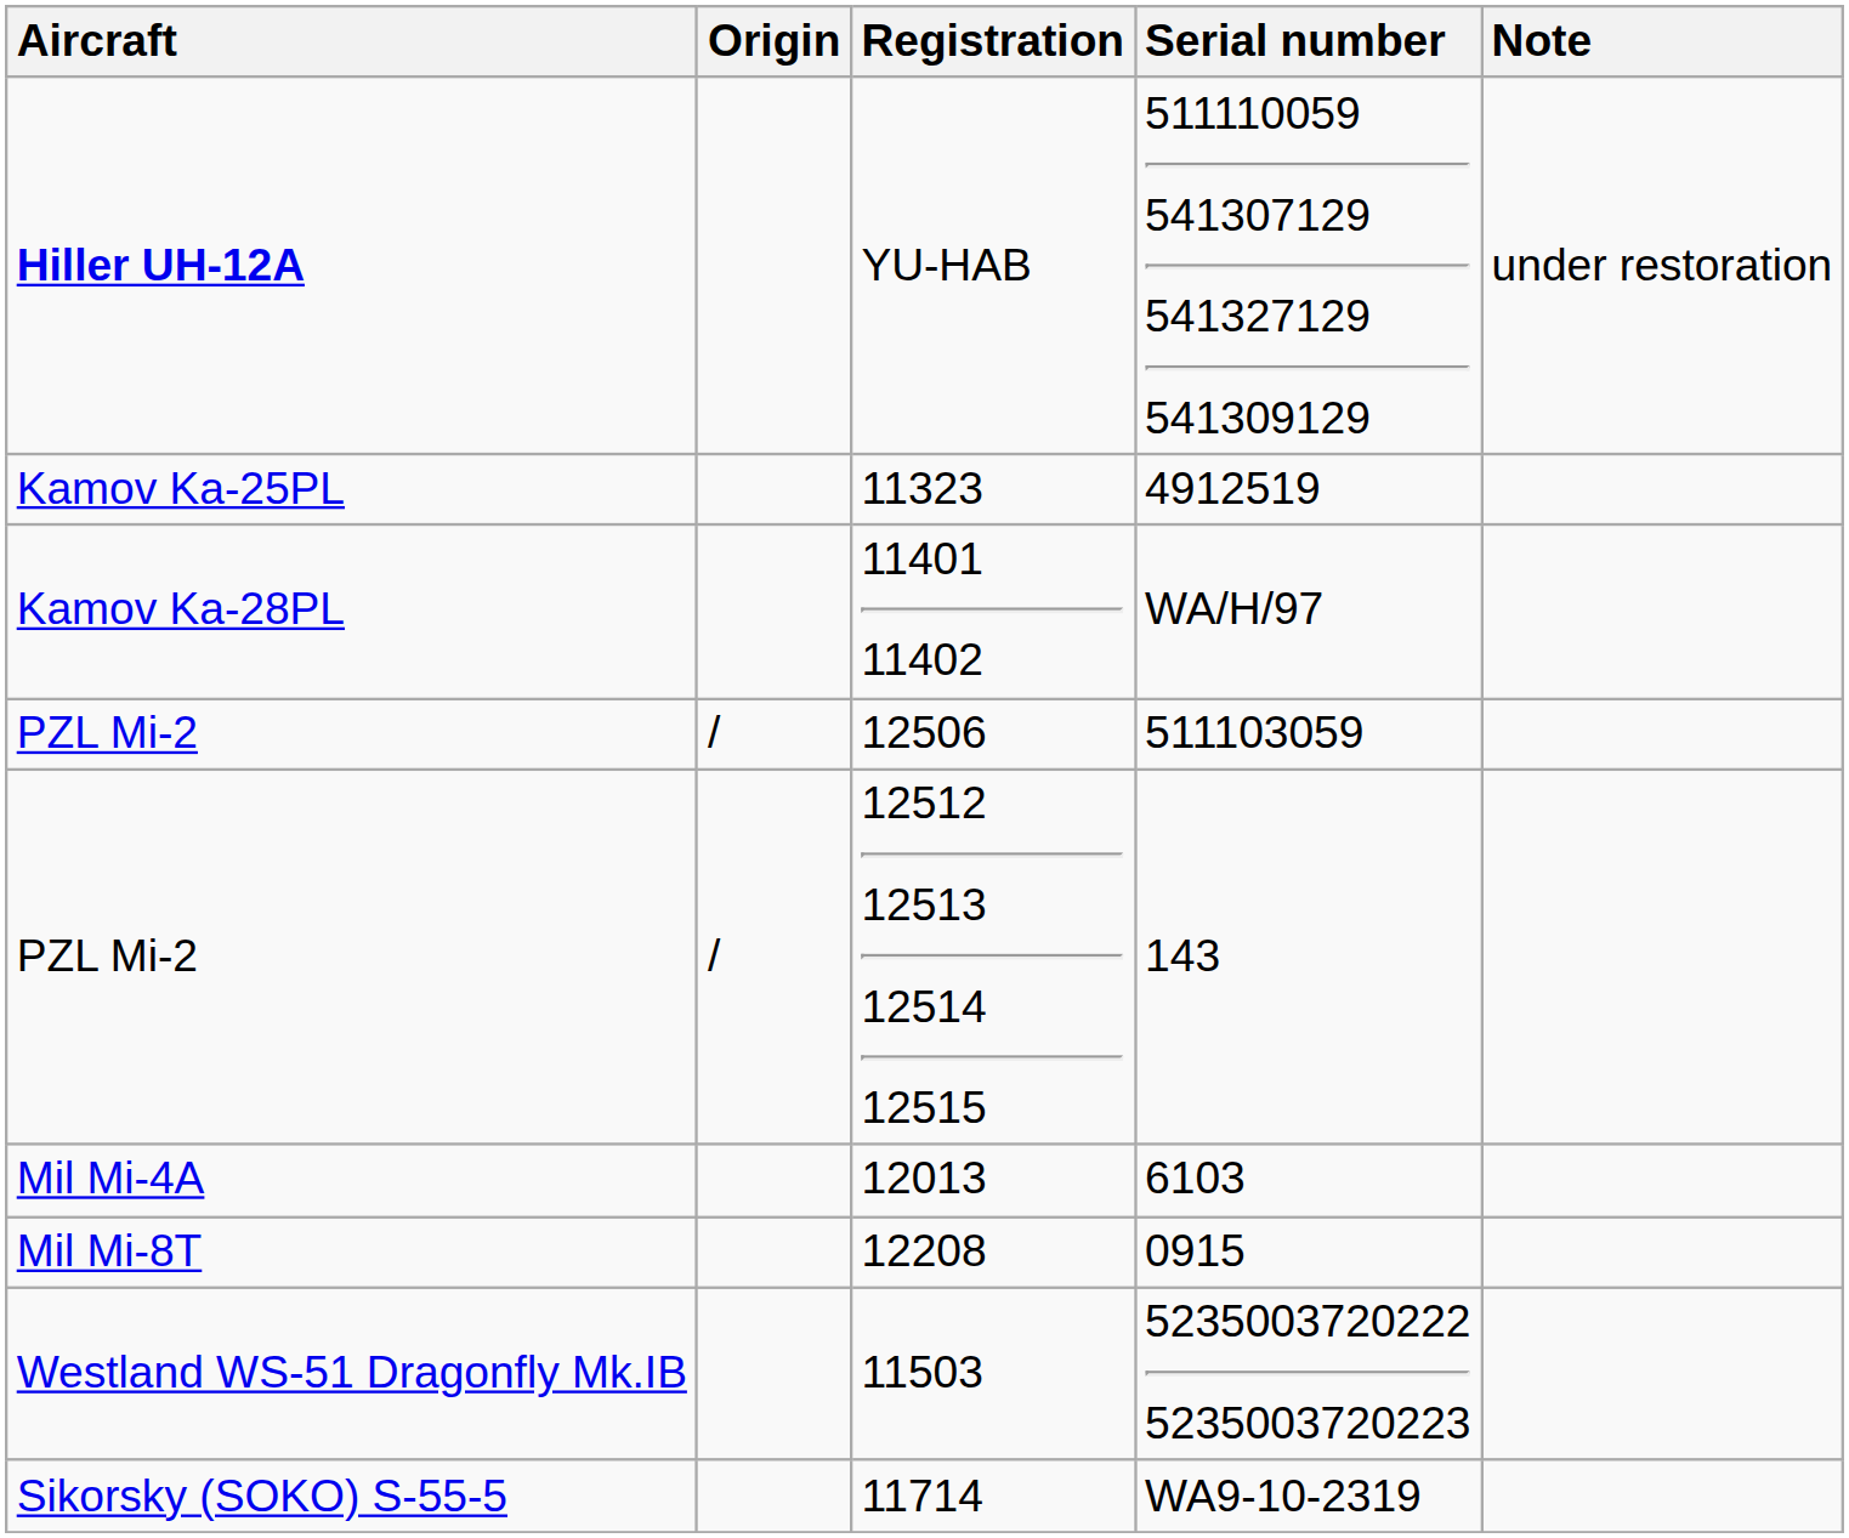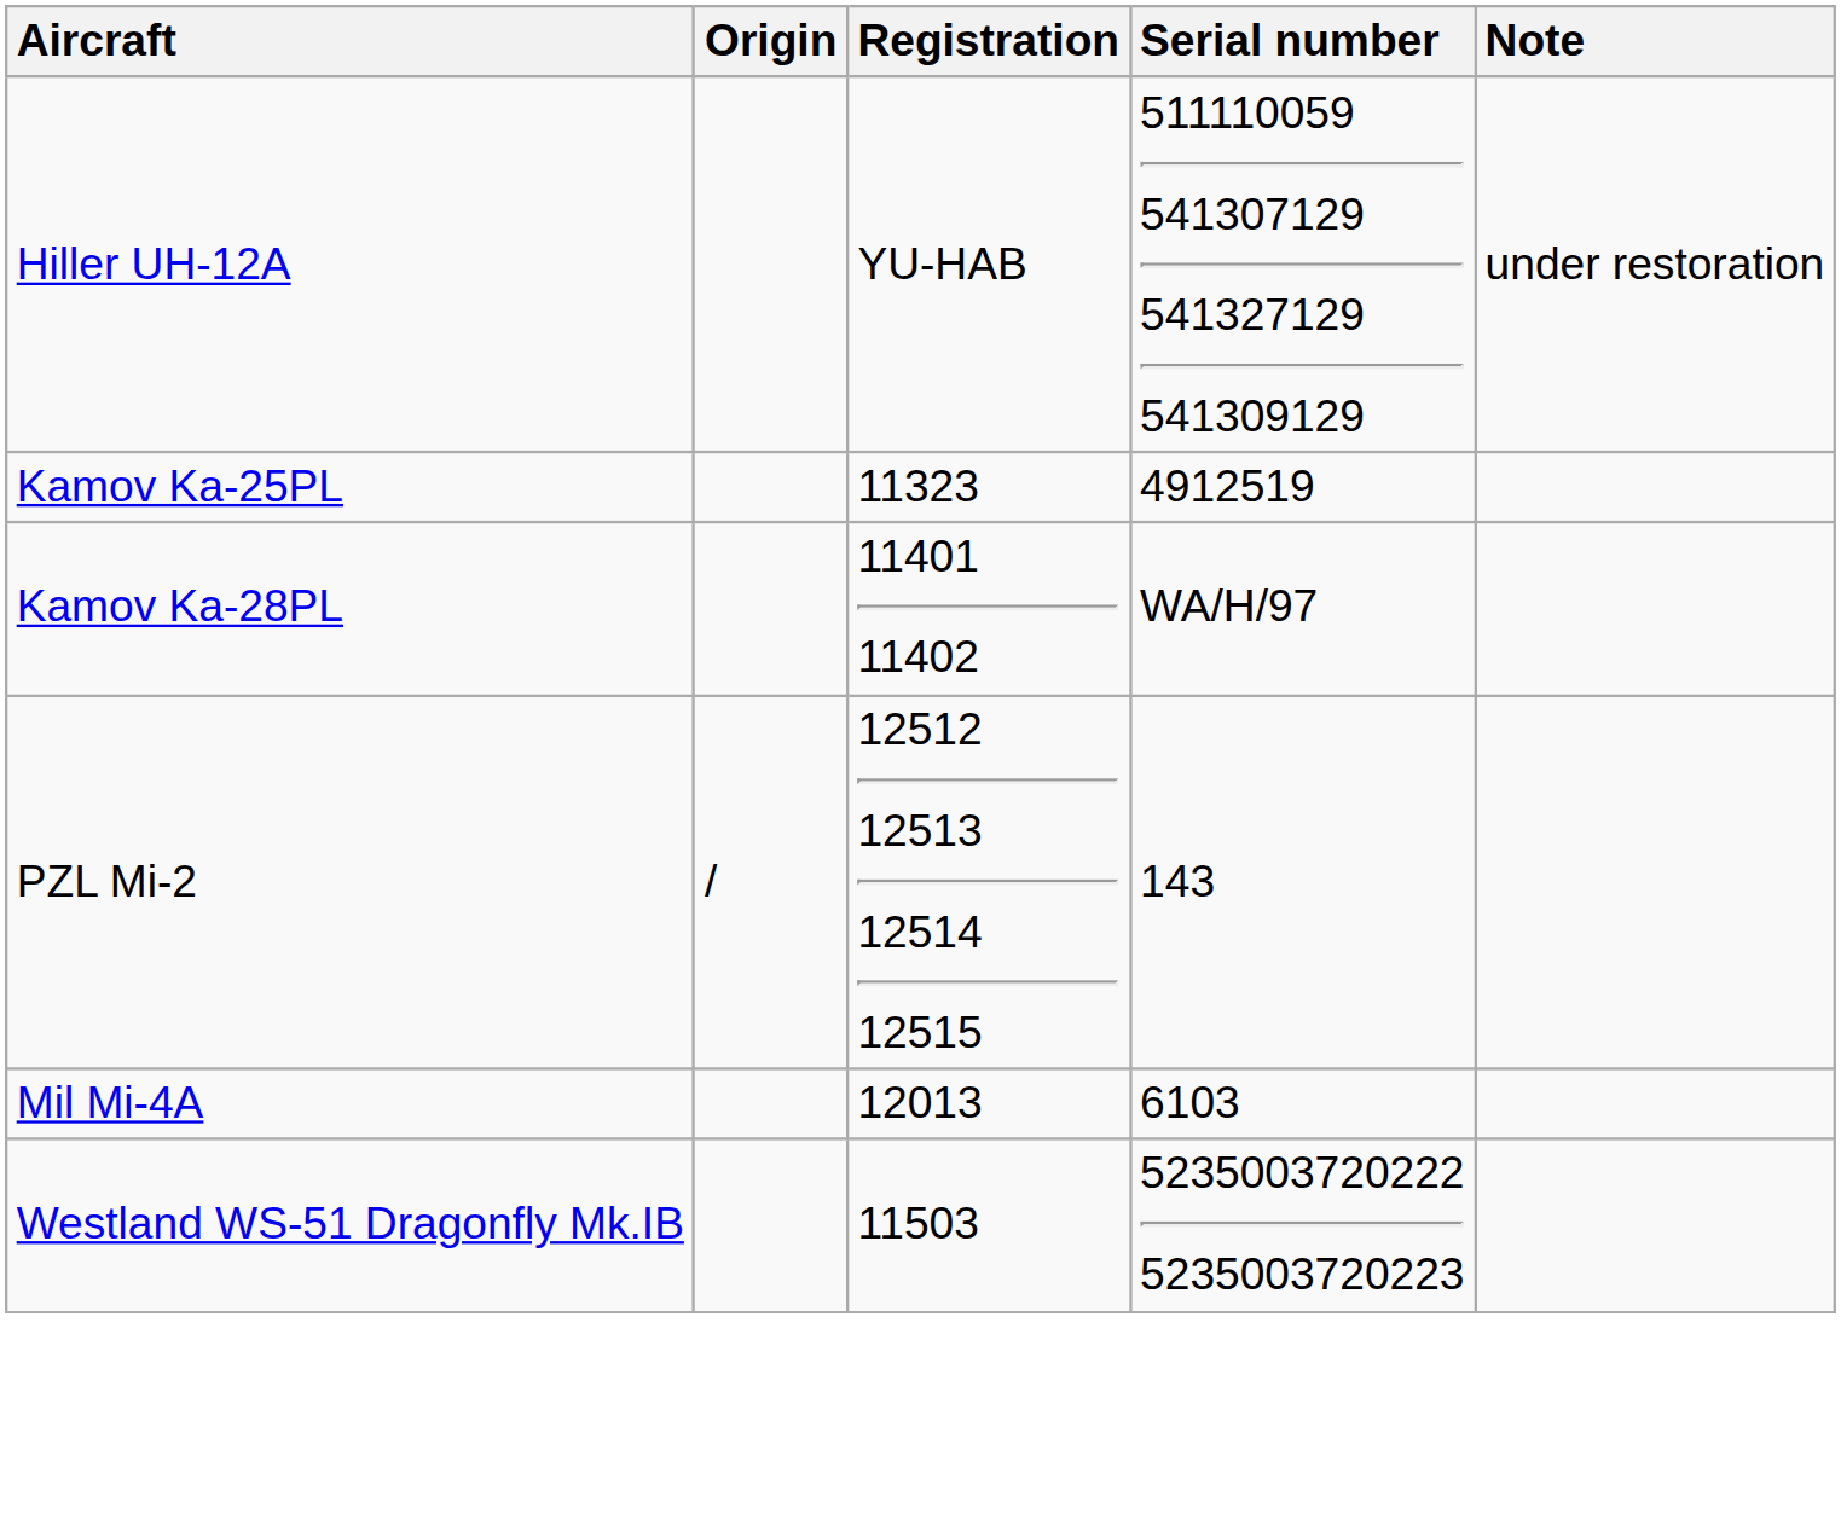YU-HAB | Aircraft: bold -> normal
- row: PZL Mi-2 | / | 12506 | 511103059
- row: Mil Mi-8T | 12208 | 0915
- row: Sikorsky (SOKO) S-55-5 | 11714 | WA9-10-2319
